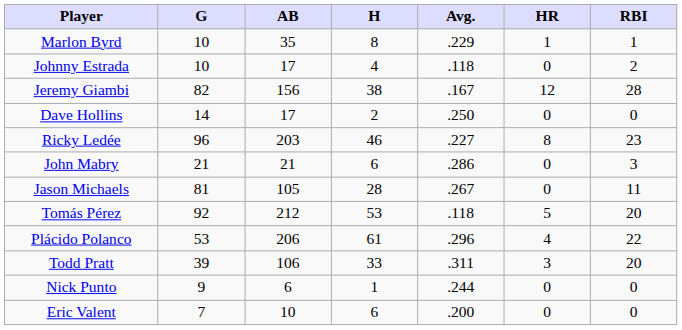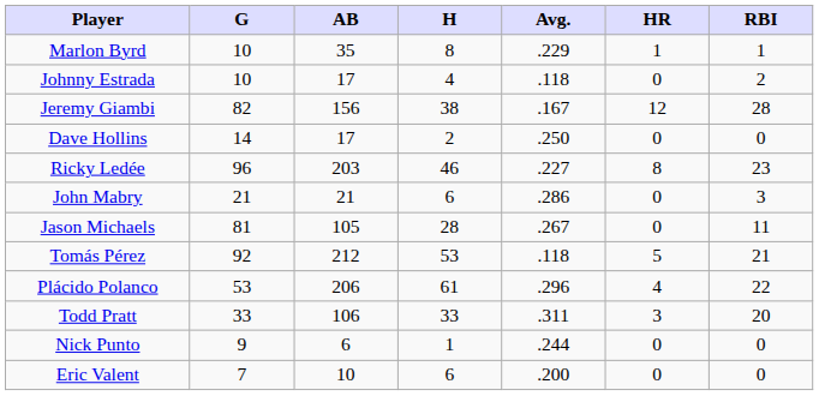Tomás Pérez | RBI: 20 -> 21
Todd Pratt | G: 39 -> 33
